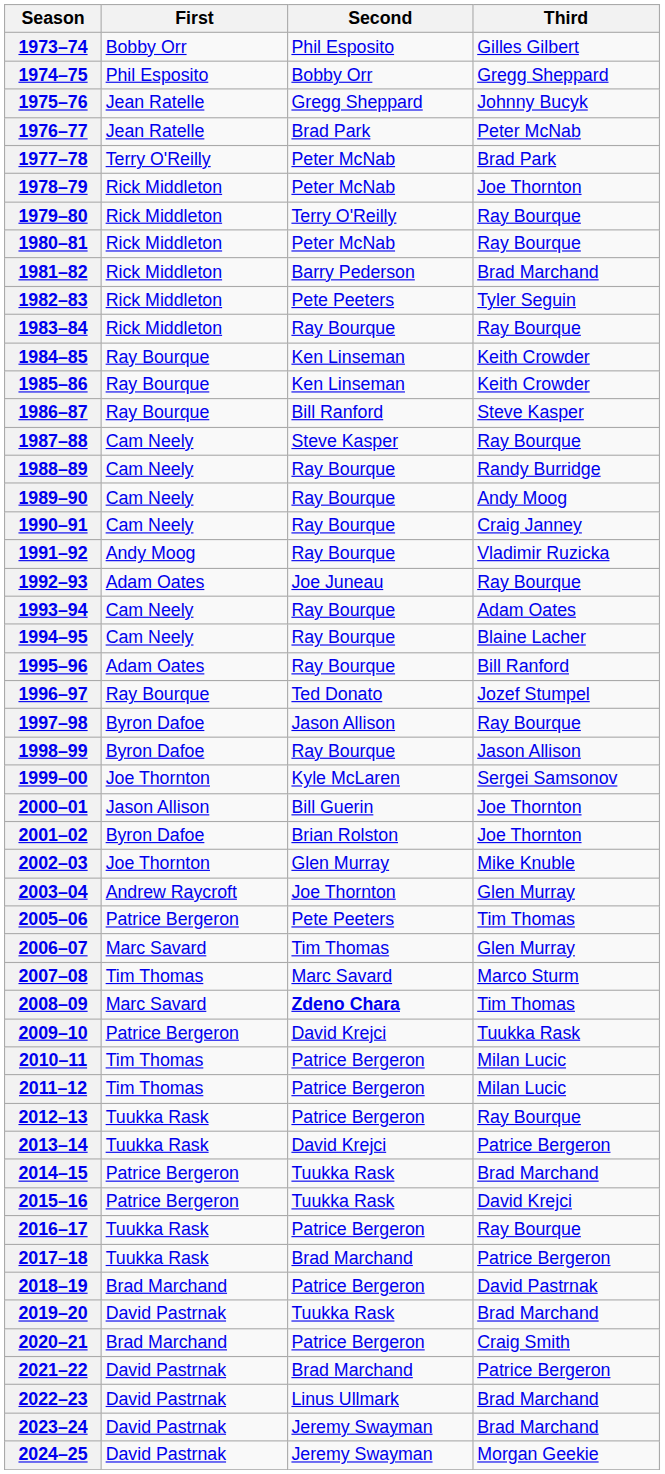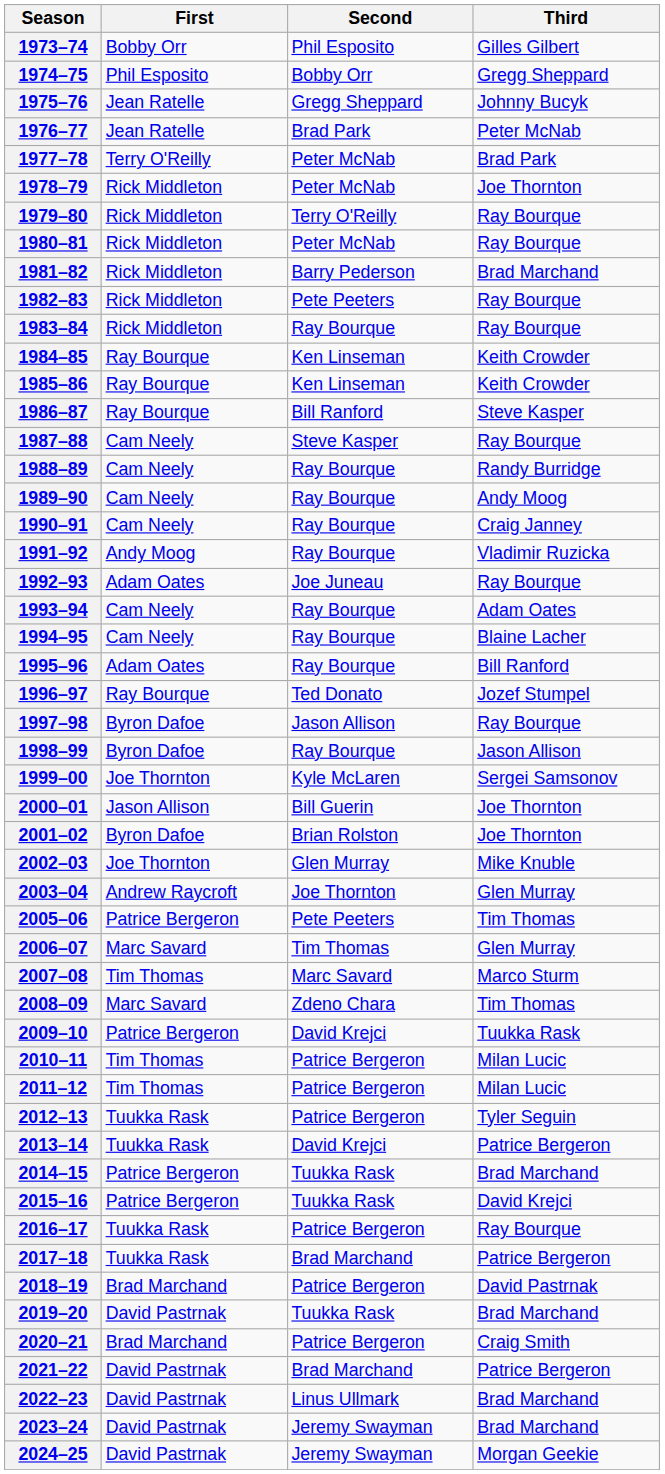1982–83 | Third: Tyler Seguin -> Ray Bourque
2008–09 | Second: bold -> normal
2012–13 | Third: Ray Bourque -> Tyler Seguin
